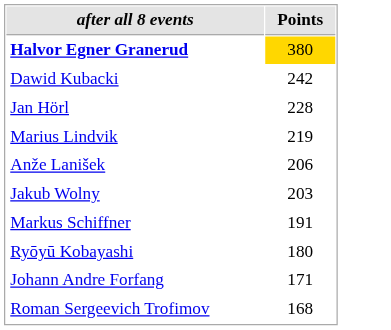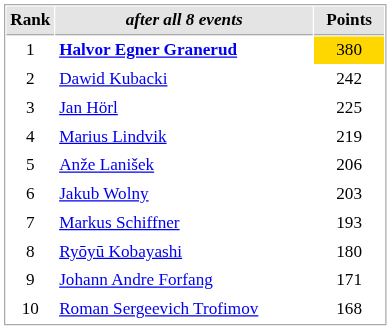+ column: Rank | 1 | 2 | 3 | 4 | 5 | 6 | 7 | 8 | 9 | 10
Jan Hörl | Points: 228 -> 225
Markus Schiffner | Points: 191 -> 193
